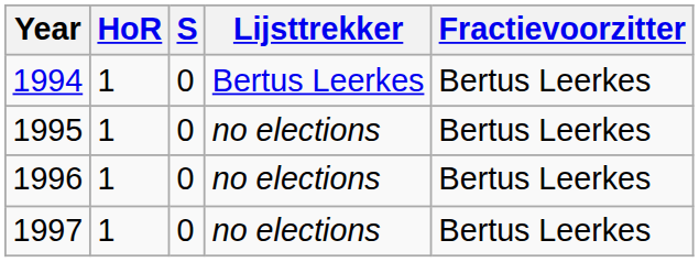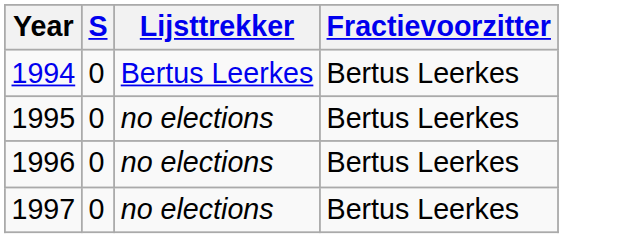- column: HoR | 1 | 1 | 1 | 1
